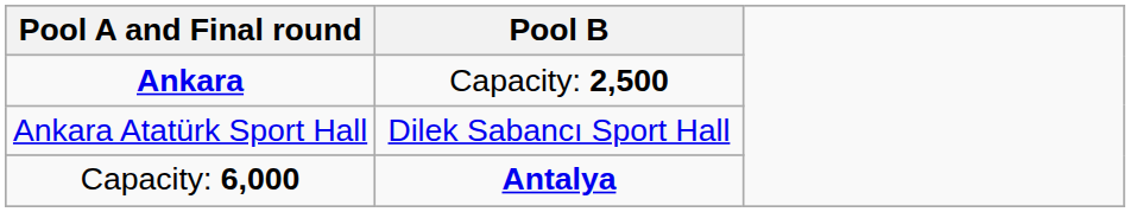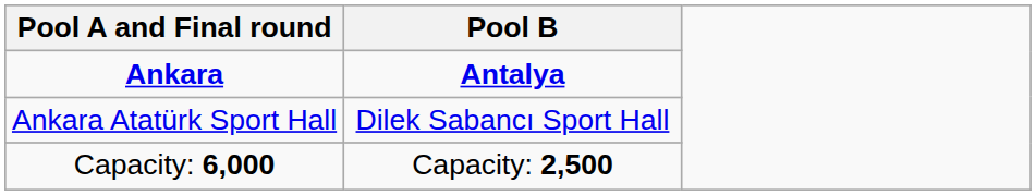Ankara | Pool B: Capacity: 2,500 -> Antalya
Capacity: 6,000 | Pool B: Antalya -> Capacity: 2,500
